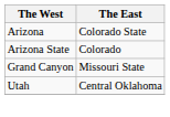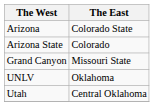+ row: UNLV | Oklahoma
